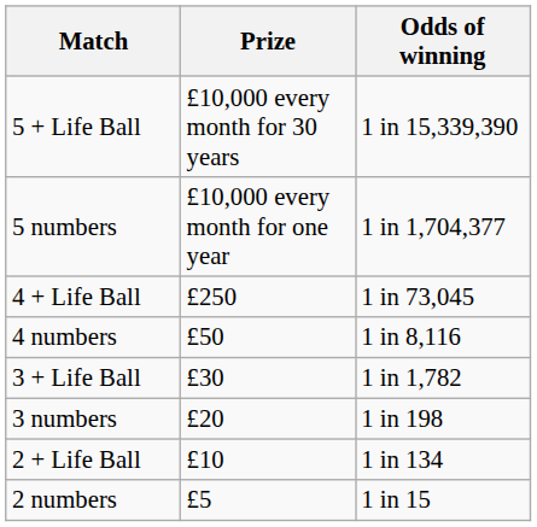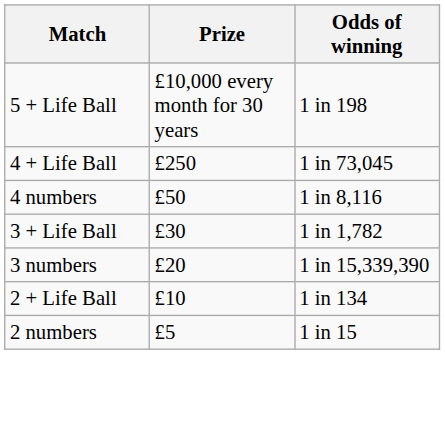5 + Life Ball | Odds of winning: 1 in 15,339,390 -> 1 in 198
- row: 5 numbers | £10,000 every month for one year | 1 in 1,704,377
3 numbers | Odds of winning: 1 in 198 -> 1 in 15,339,390
